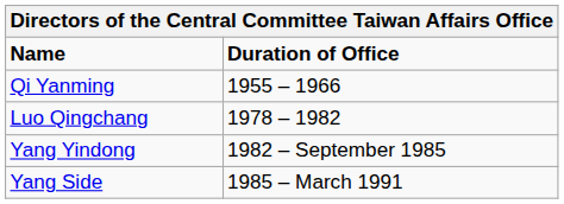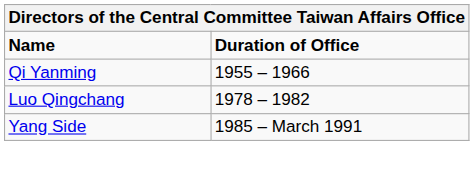- row: Yang Yindong | 1982 – September 1985
